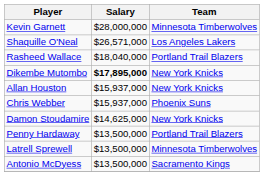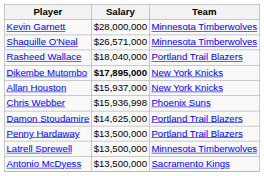Shaquille O'Neal | Team: Los Angeles Lakers -> Minnesota Timberwolves
Chris Webber | Salary: $15,937,000 -> $15,936,998
Damon Stoudamire | Team: New York Knicks -> Portland Trail Blazers
